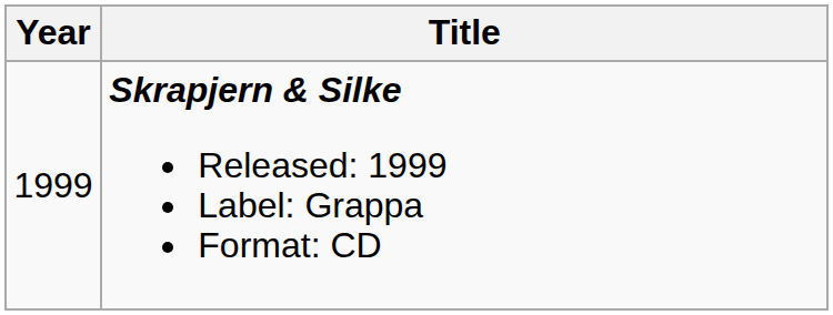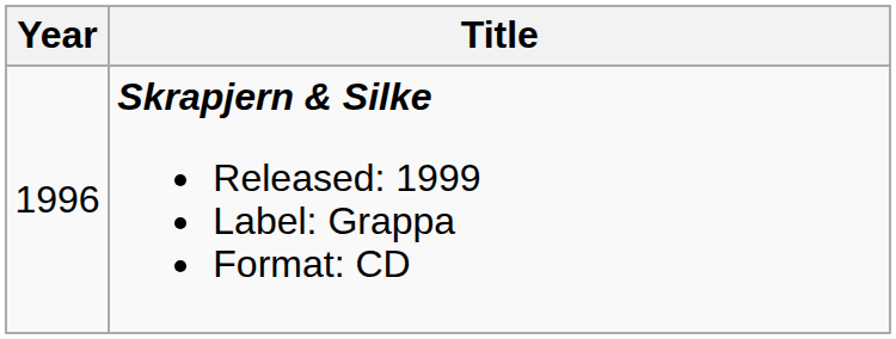Skrapjern & Silke Released: 1999 Label: Grappa Format: CD | Year: 1999 -> 1996
